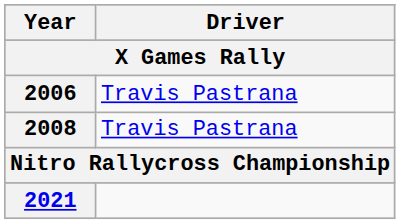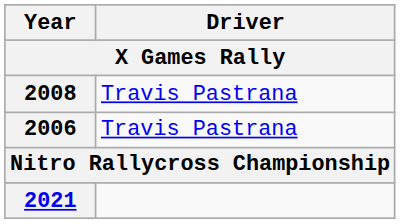rows swapped: 2006 <-> 2008
